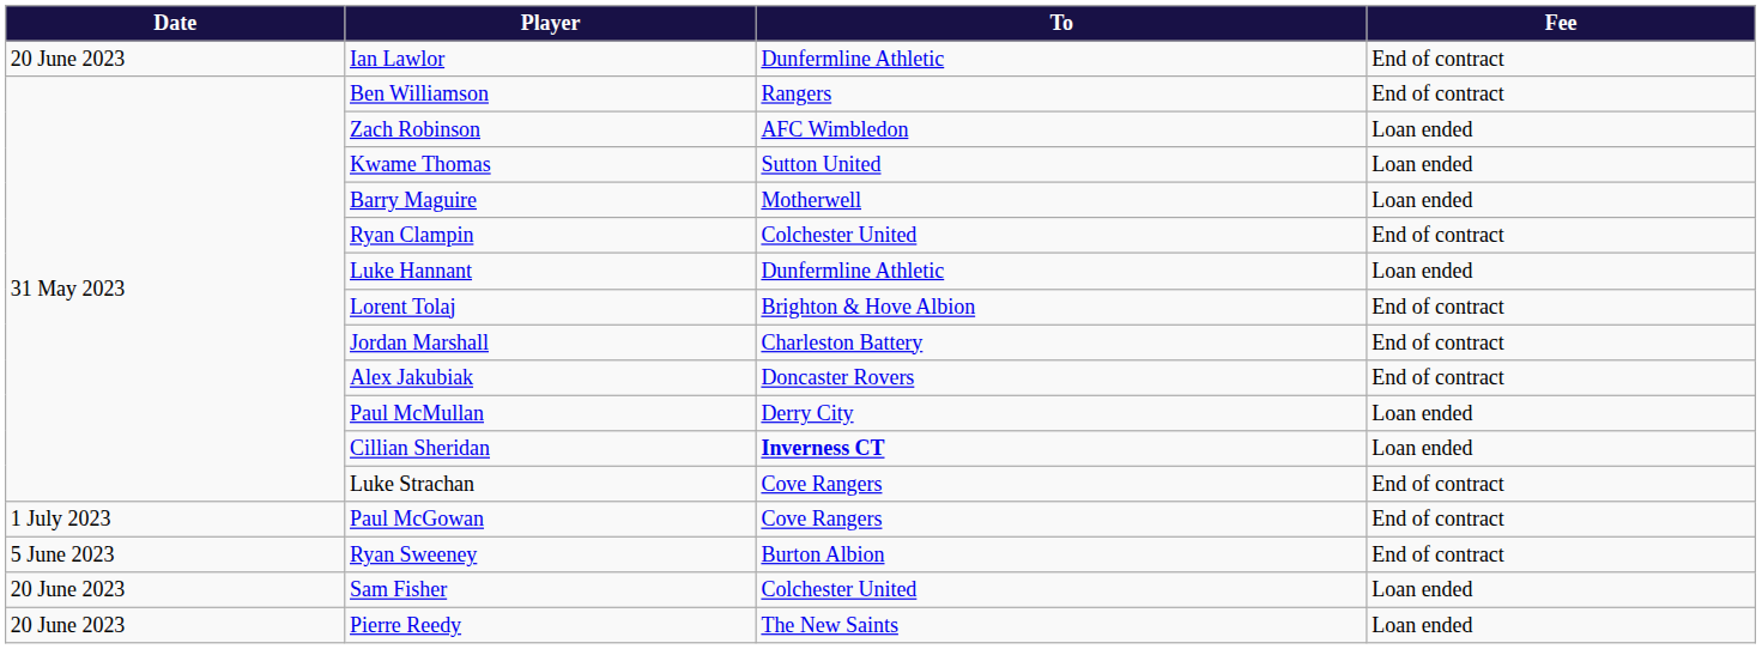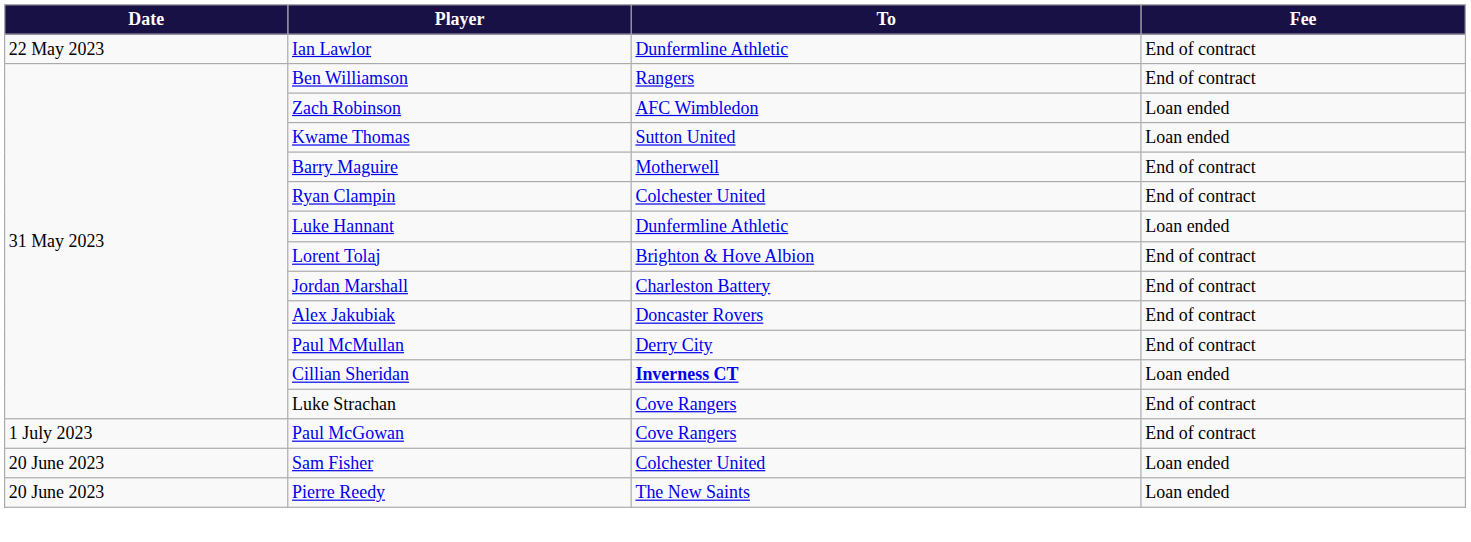Ian Lawlor | Date: 20 June 2023 -> 22 May 2023
Barry Maguire | Fee: Loan ended -> End of contract
Paul McMullan | Fee: Loan ended -> End of contract
- row: 5 June 2023 | Ryan Sweeney | Burton Albion | End of contract
